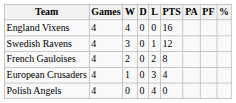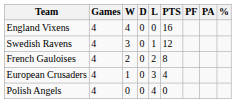columns swapped: PF <-> PA
